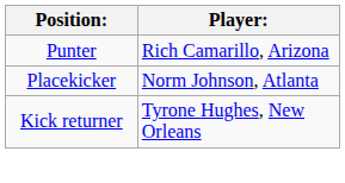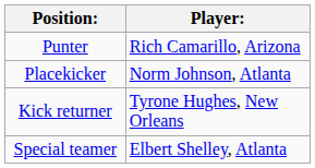+ row: Special teamer | Elbert Shelley, Atlanta
